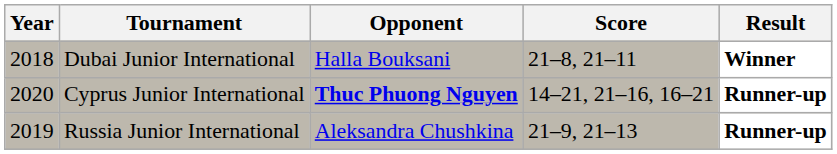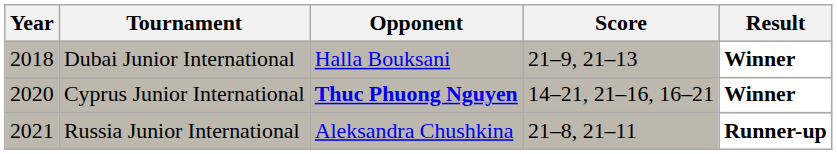Dubai Junior International | Score: 21–8, 21–11 -> 21–9, 21–13
Cyprus Junior International | Result: Runner-up -> Winner
Russia Junior International | Year: 2019 -> 2021
Russia Junior International | Score: 21–9, 21–13 -> 21–8, 21–11
